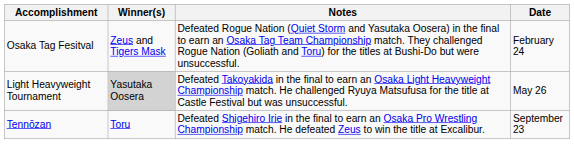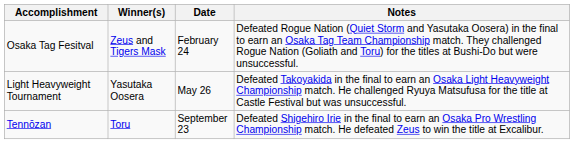columns swapped: Date <-> Notes
Light Heavyweight Tournament | Winner(s): lightgrey background -> no background
